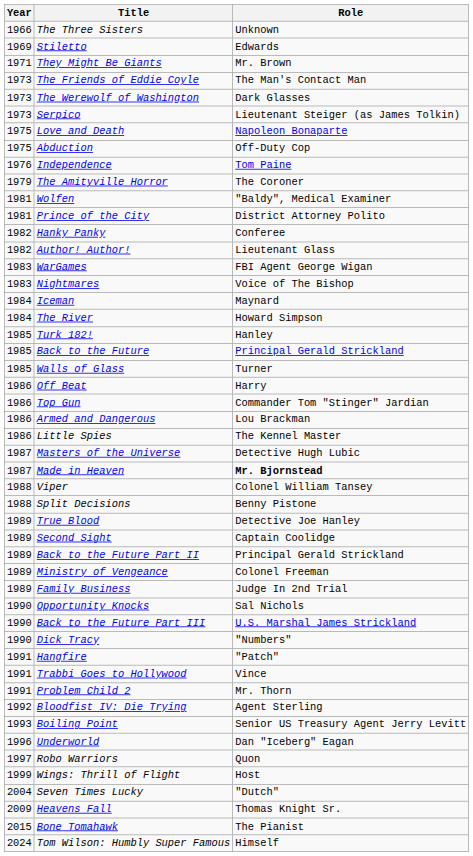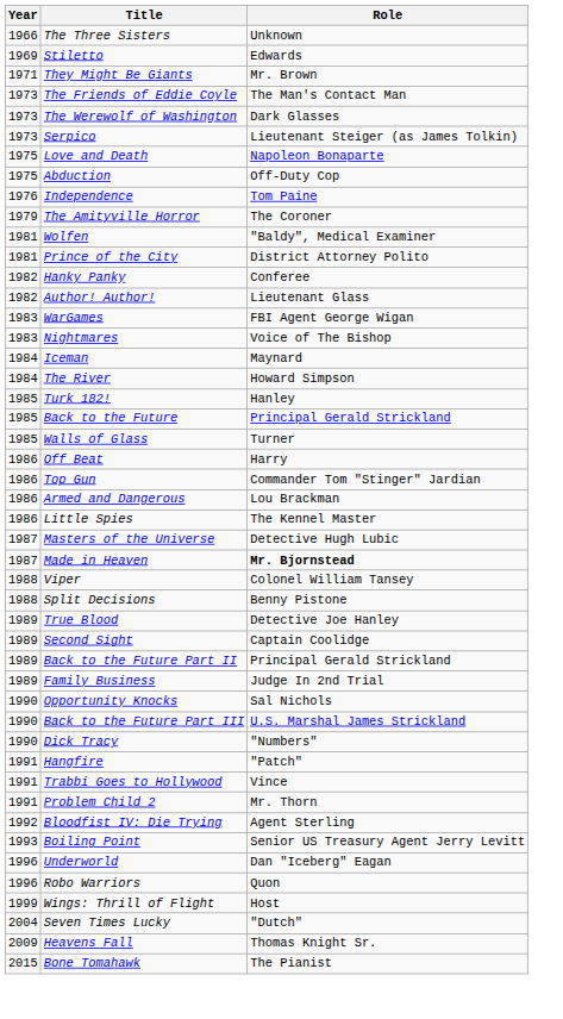- row: 1989 | Ministry of Vengeance | Colonel Freeman
Robo Warriors | Year: 1997 -> 1996
- row: 2024 | Tom Wilson: Humbly Super Famous | Himself
